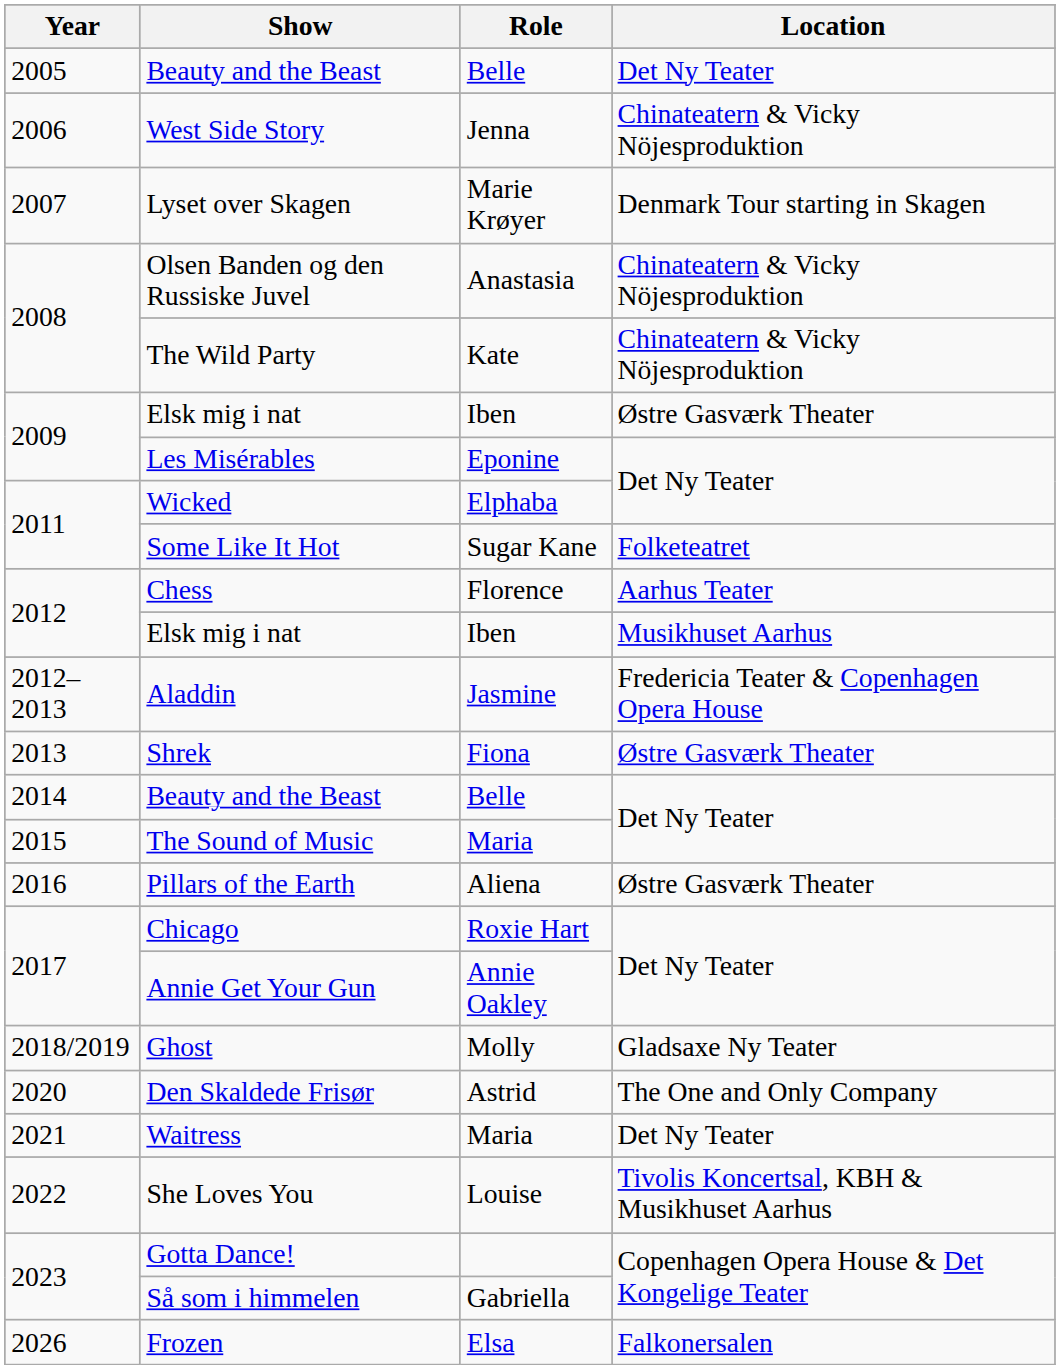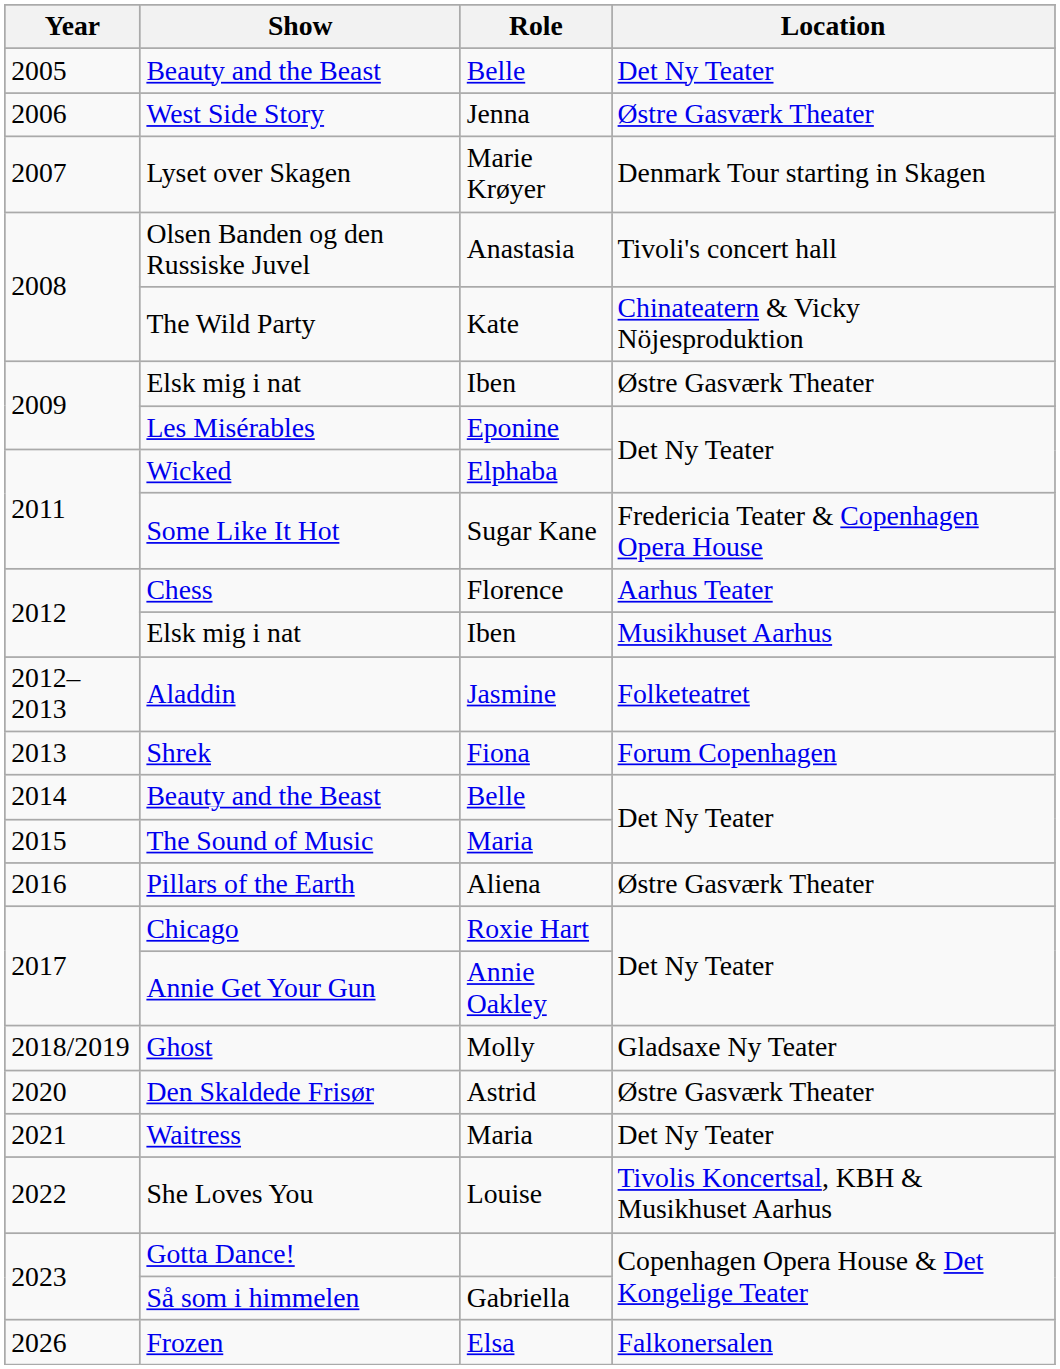West Side Story | Location: Chinateatern & Vicky Nöjesproduktion -> Østre Gasværk Theater
Olsen Banden og den Russiske Juvel | Location: Chinateatern & Vicky Nöjesproduktion -> Tivoli's concert hall
Some Like It Hot | Location: Folketeatret -> Fredericia Teater & Copenhagen Opera House
Aladdin | Location: Fredericia Teater & Copenhagen Opera House -> Folketeatret
Shrek | Location: Østre Gasværk Theater -> Forum Copenhagen
Den Skaldede Frisør | Location: The One and Only Company -> Østre Gasværk Theater
